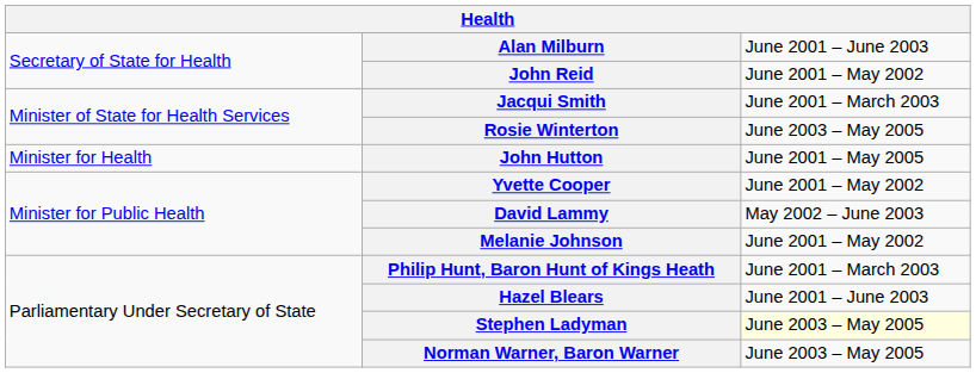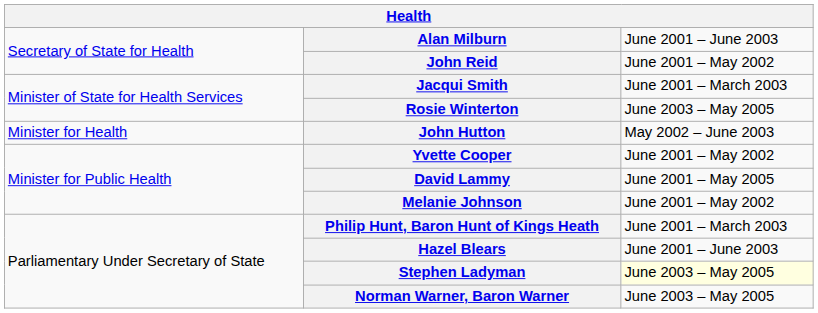John Hutton | column 3: June 2001 – May 2005 -> May 2002 – June 2003
David Lammy | column 3: May 2002 – June 2003 -> June 2001 – May 2005
